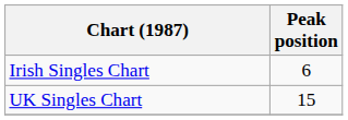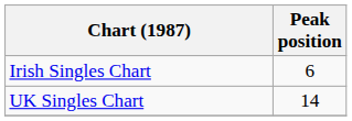UK Singles Chart | Peak position: 15 -> 14
